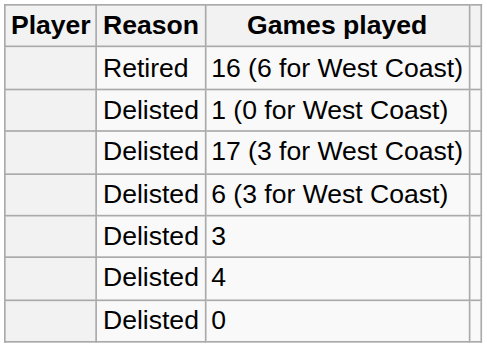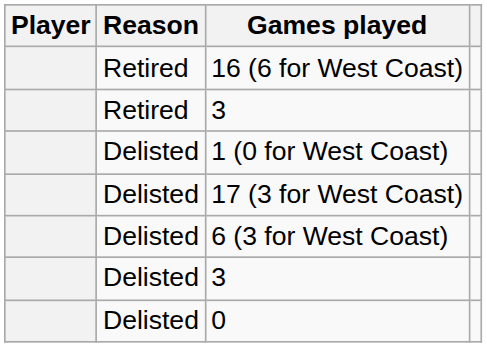+ row: Retired | 3
- row: Delisted | 4
